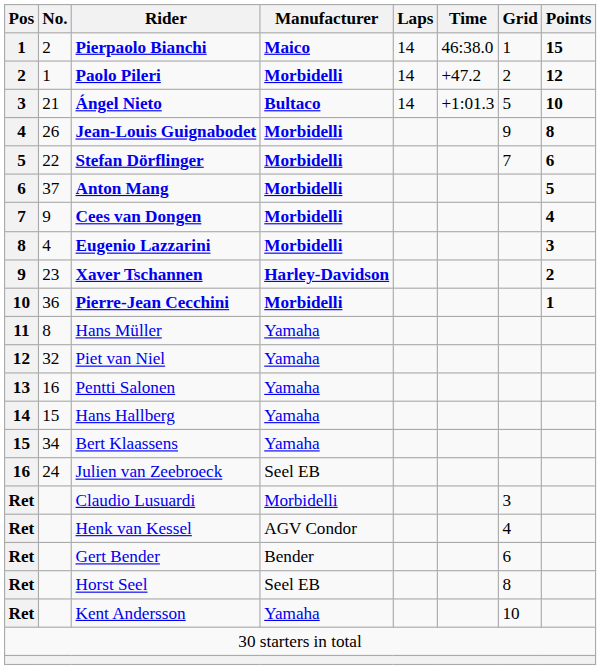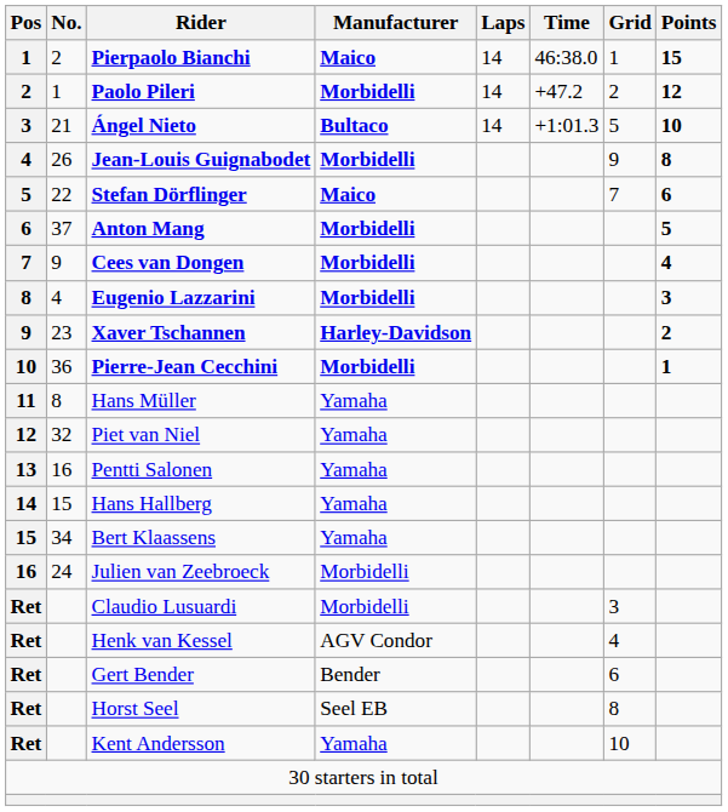Stefan Dörflinger | Manufacturer: Morbidelli -> Maico
Julien van Zeebroeck | Manufacturer: Seel EB -> Morbidelli
